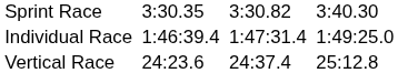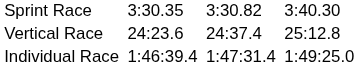rows swapped: Vertical Race <-> Individual Race
